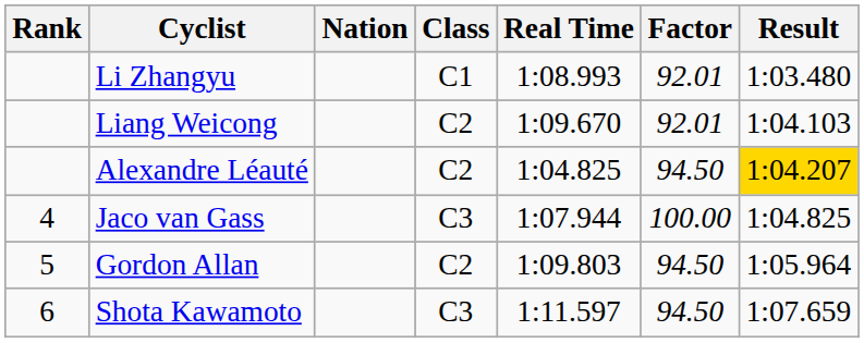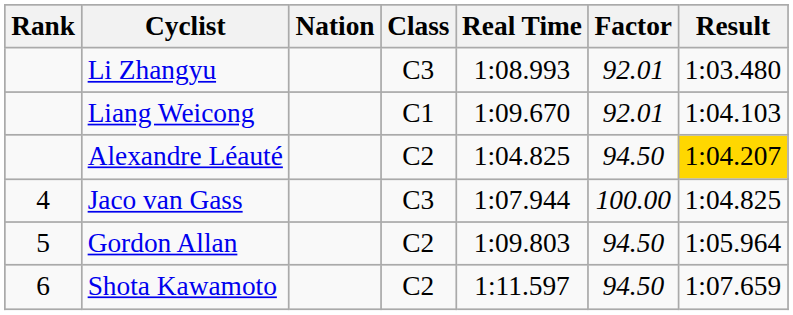Li Zhangyu | Class: C1 -> C3
Liang Weicong | Class: C2 -> C1
Shota Kawamoto | Class: C3 -> C2
